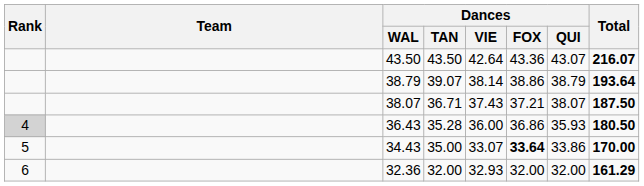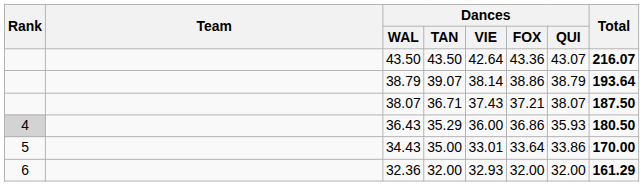36.43 | Dances / TAN: 35.28 -> 35.29
34.43 | Dances / VIE: 33.07 -> 33.01
34.43 | Dances / FOX: bold -> normal
